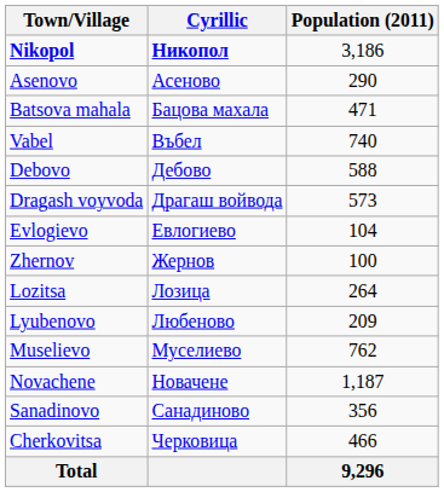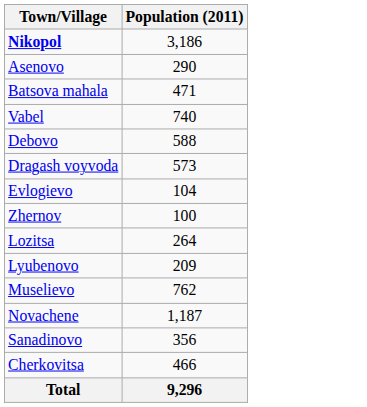- column: Cyrillic | Никопол | Асеново | Бацова махала | Въбел | Дебово | Драгаш войвода | Евлогиево | Жернов | Лозица | Любеново | Муселиево | Новачене | Санадиново | Черковица
